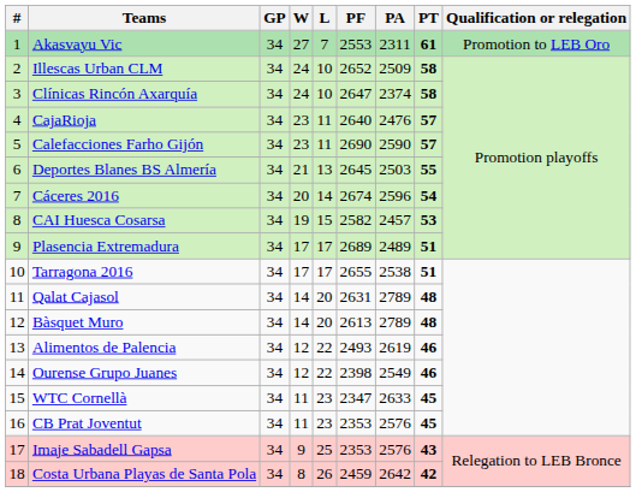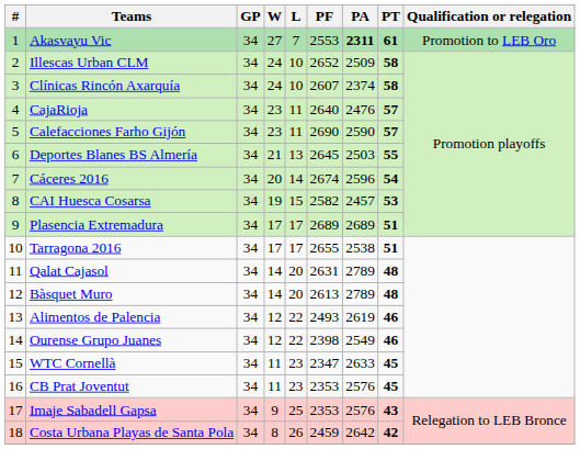Akasvayu Vic | PA: normal -> bold
Clínicas Rincón Axarquía | PF: 2647 -> 2607
Plasencia Extremadura | PA: 2489 -> 2689
